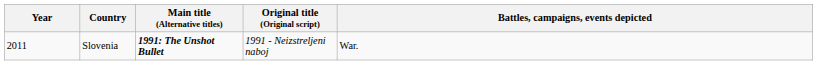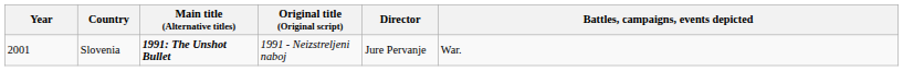+ column: Director | Jure Pervanje
Slovenia | Year: 2011 -> 2001
